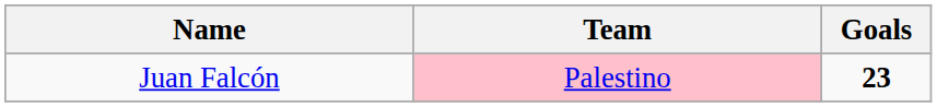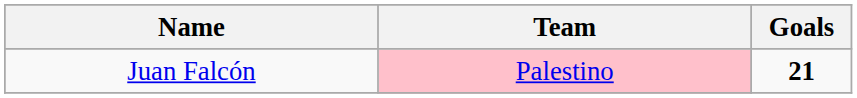Juan Falcón | Goals: 23 -> 21
